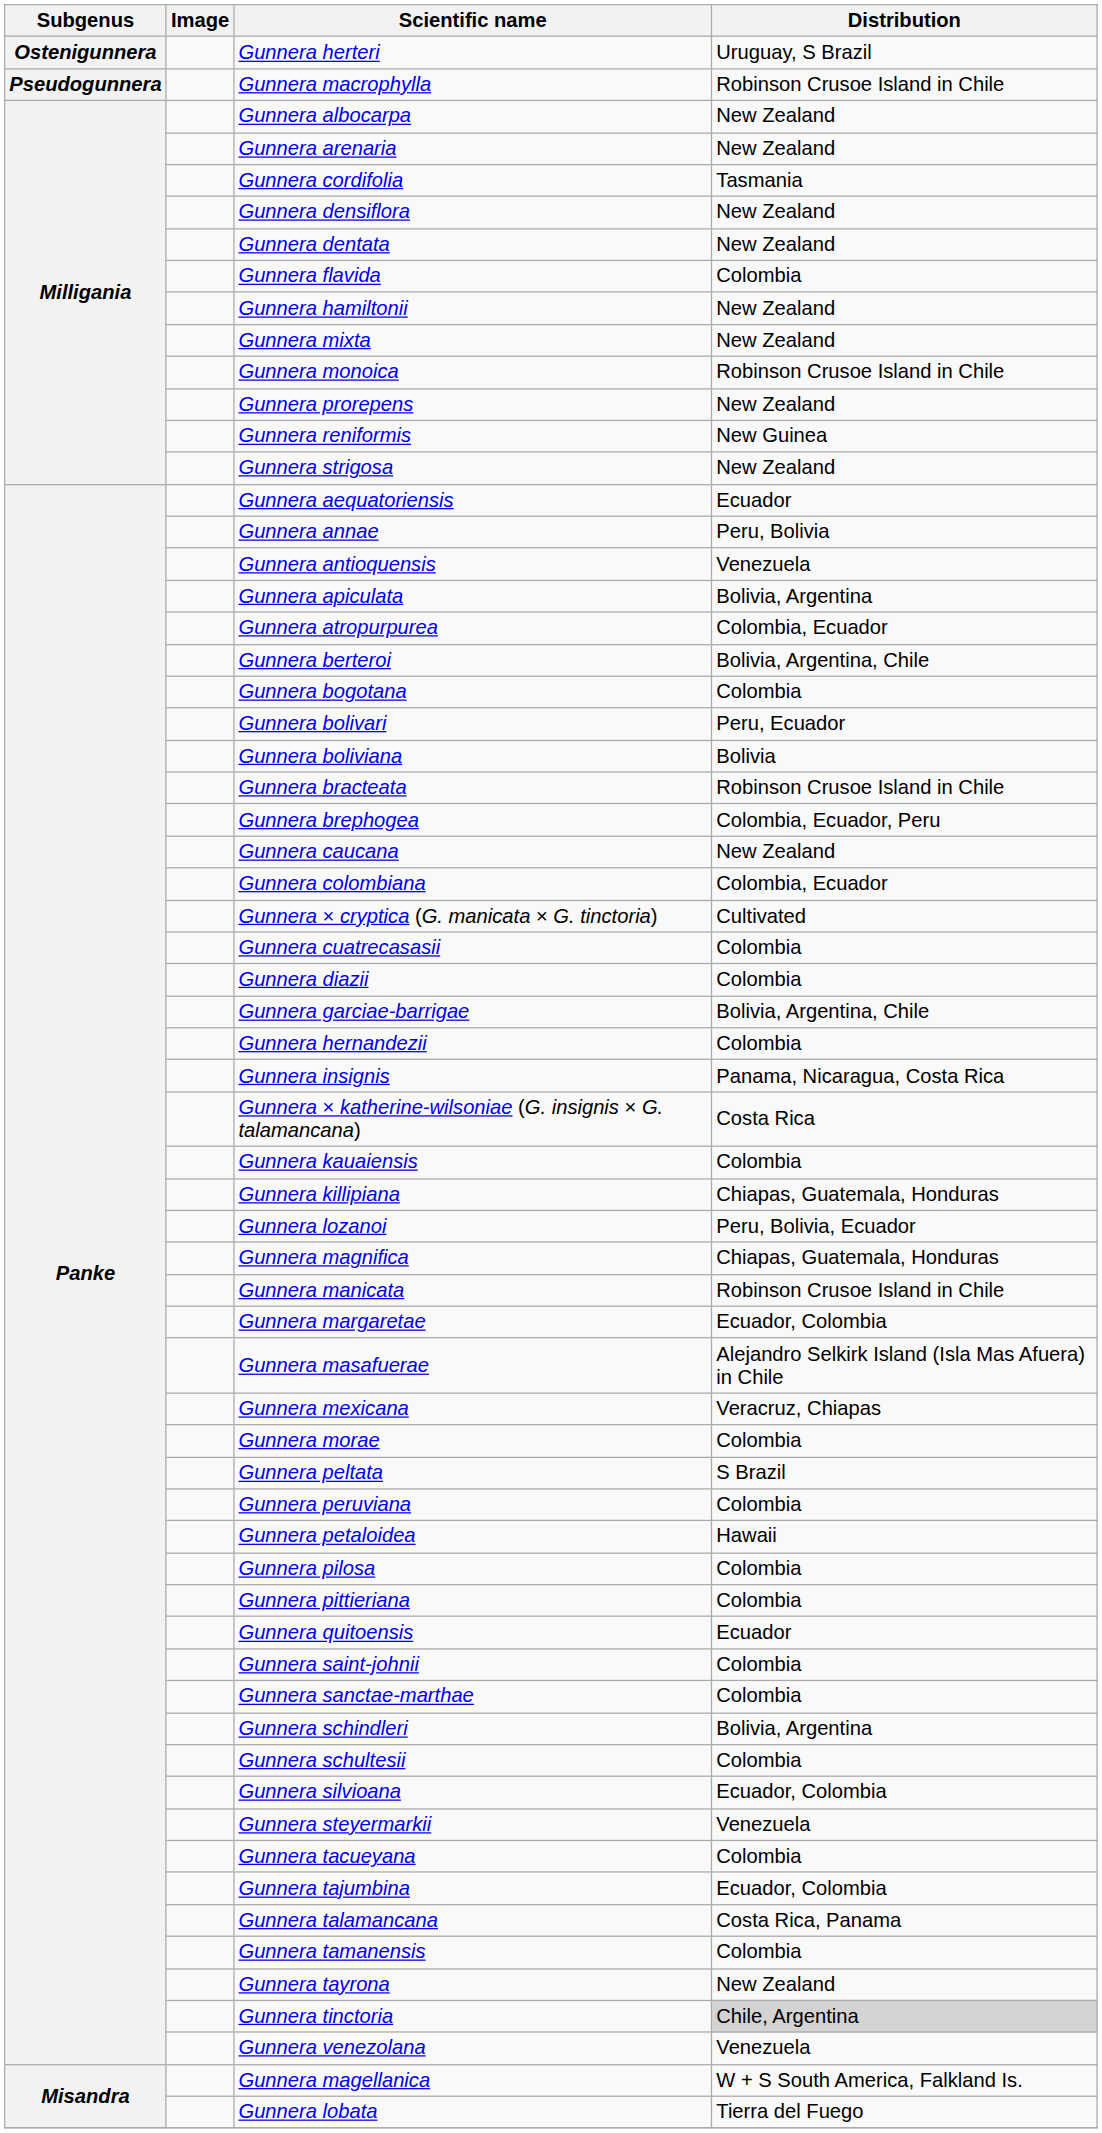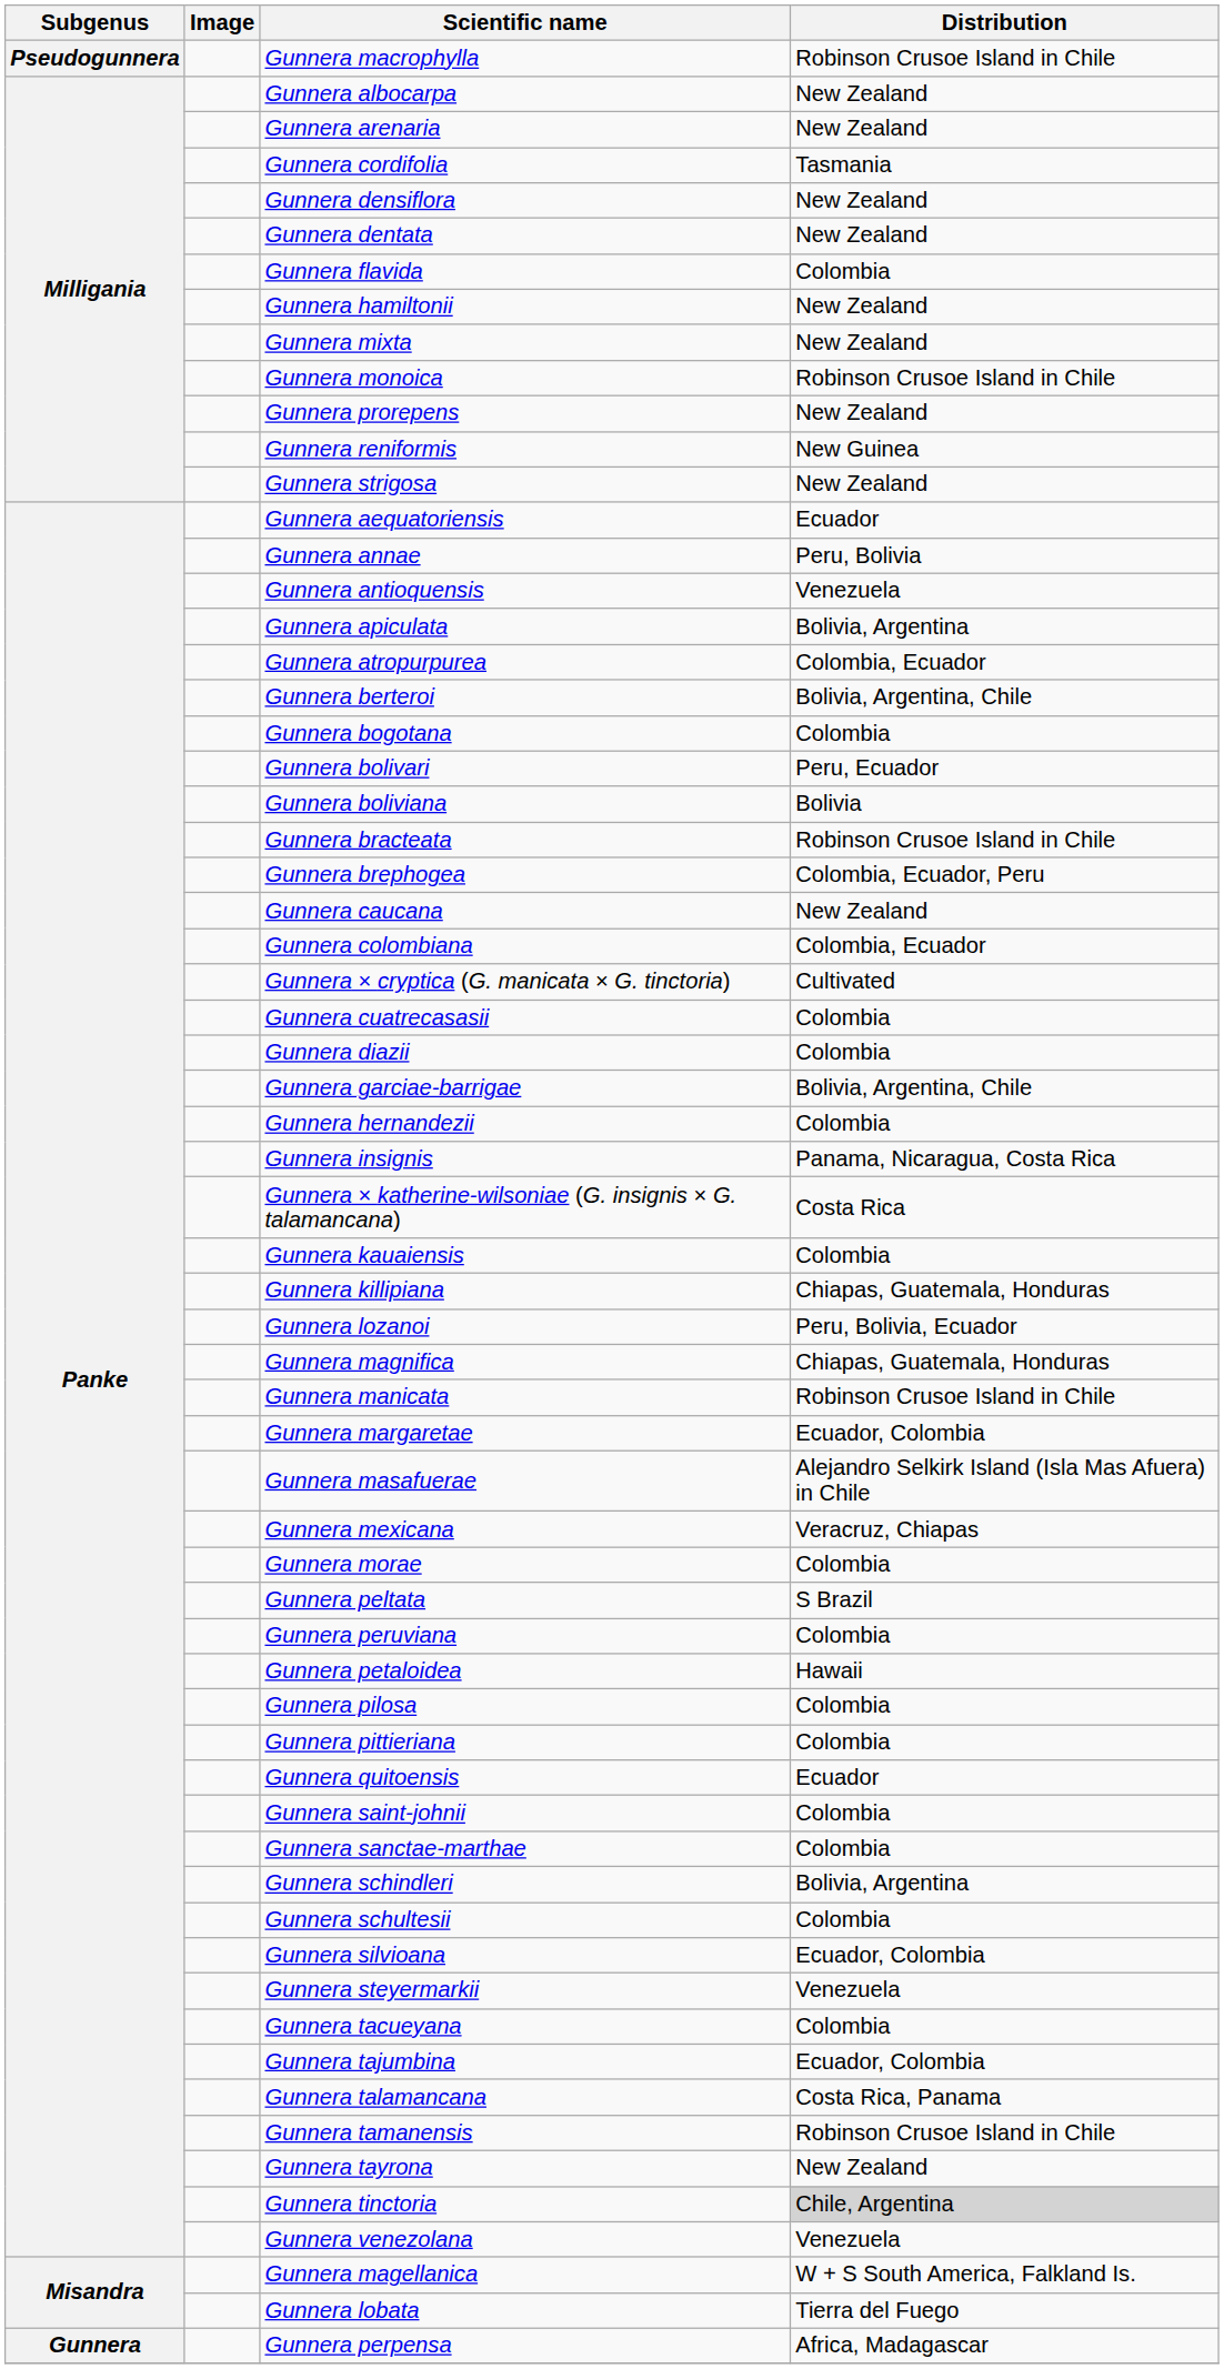- row: Ostenigunnera | Gunnera herteri | Uruguay, S Brazil
Gunnera tamanensis | Distribution: Colombia -> Robinson Crusoe Island in Chile
+ row: Gunnera | Gunnera perpensa | Africa, Madagascar
